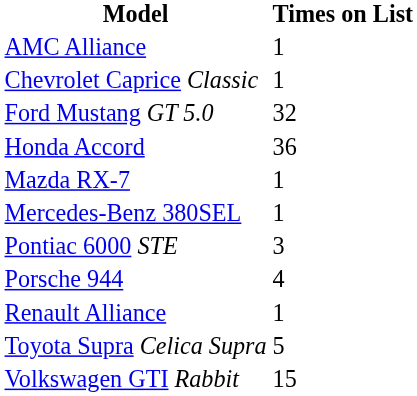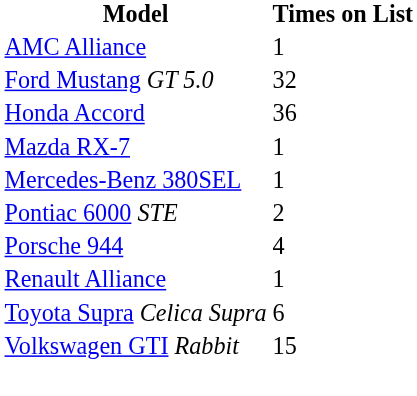- row: Chevrolet Caprice Classic | 1
Pontiac 6000 STE | Times on List: 3 -> 2
Toyota Supra Celica Supra | Times on List: 5 -> 6
